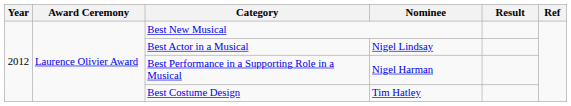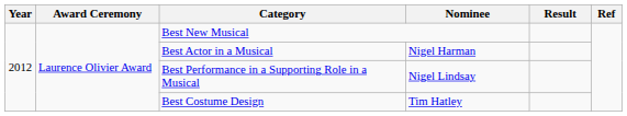Best Actor in a Musical | Nominee: Nigel Lindsay -> Nigel Harman
Best Performance in a Supporting Role in a Musical | Nominee: Nigel Harman -> Nigel Lindsay
